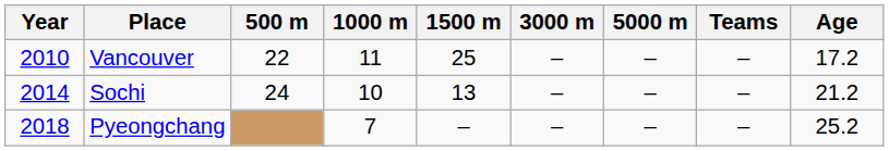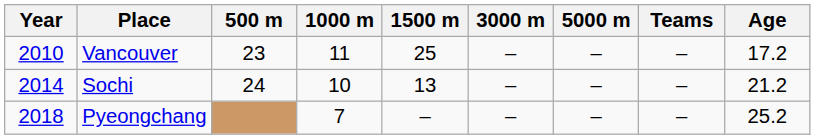Vancouver | 500 m: 22 -> 23
